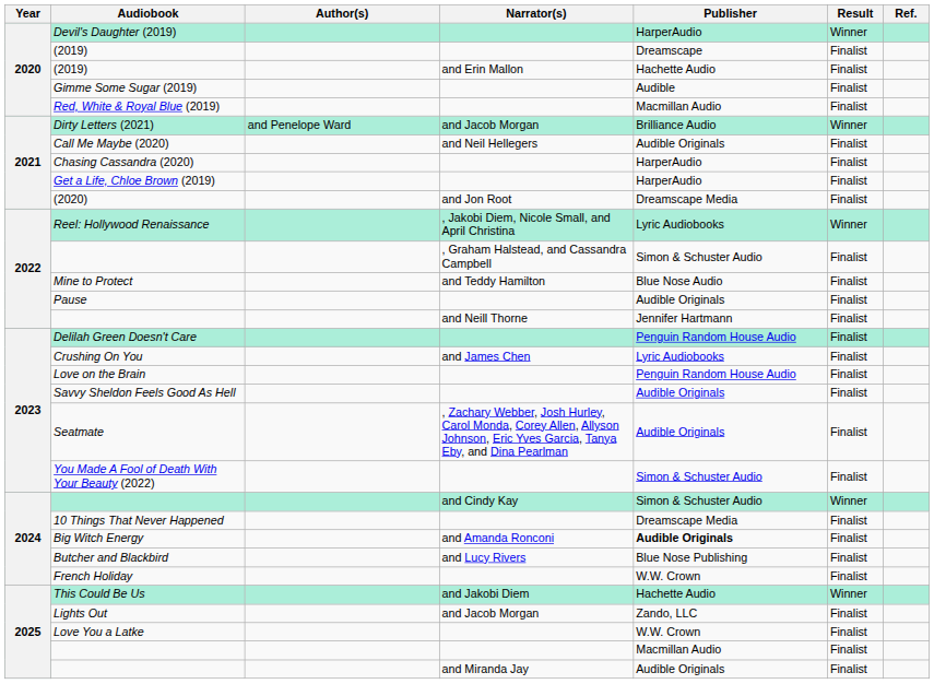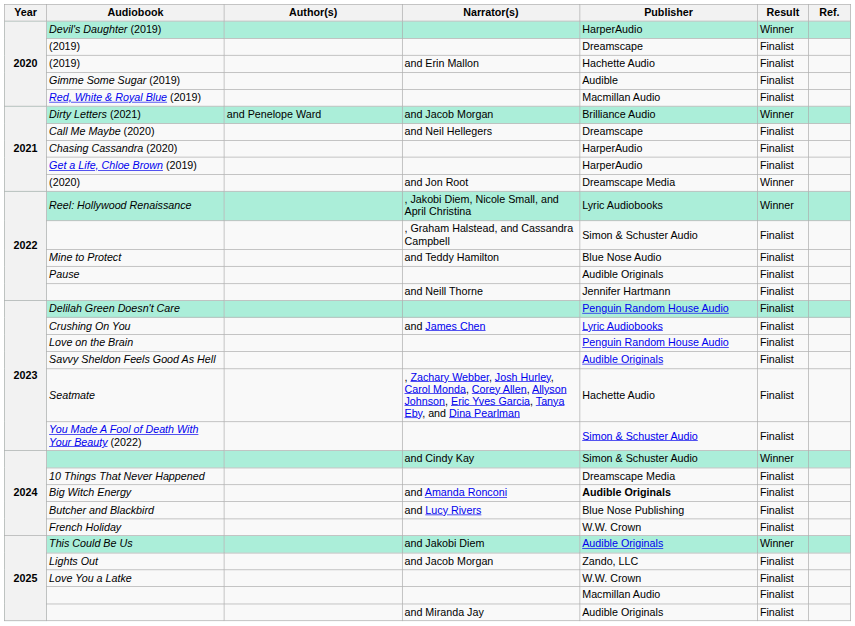Call Me Maybe (2020) | Publisher: Audible Originals -> Dreamscape
(2020) | Result: Finalist -> Winner
Seatmate | Publisher: Audible Originals -> Hachette Audio
This Could Be Us | Publisher: Hachette Audio -> Audible Originals
